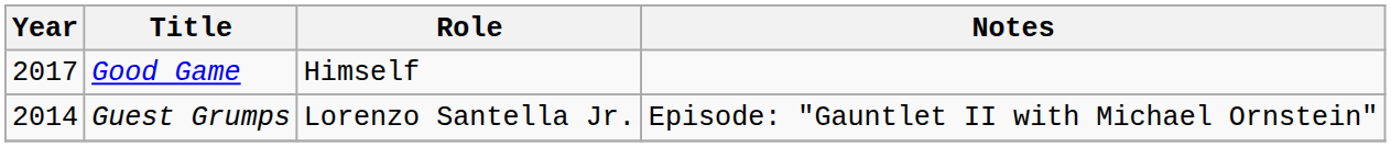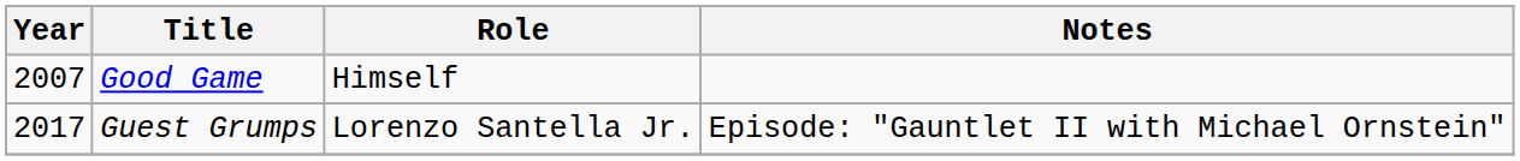Good Game | Year: 2017 -> 2007
Guest Grumps | Year: 2014 -> 2017
